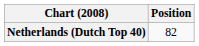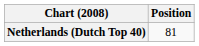Netherlands (Dutch Top 40) | Position: 82 -> 81
